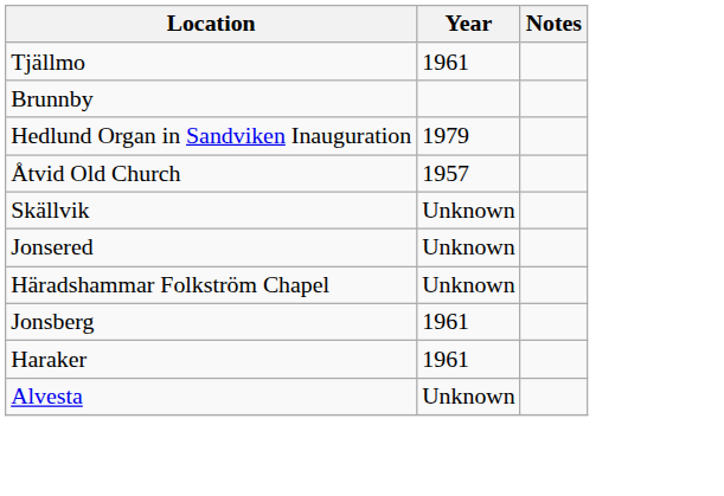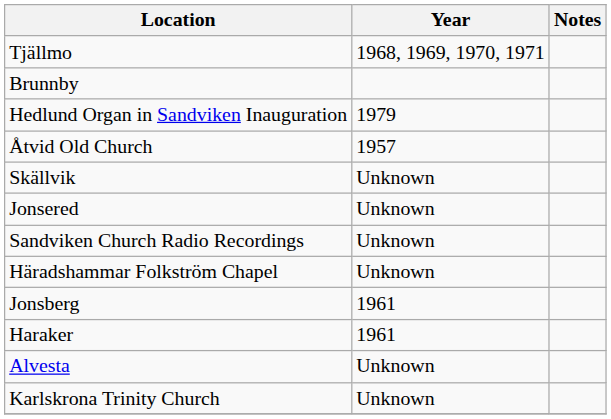Tjällmo | Year: 1961 -> 1968, 1969, 1970, 1971
+ row: Sandviken Church Radio Recordings | Unknown
+ row: Karlskrona Trinity Church | Unknown
